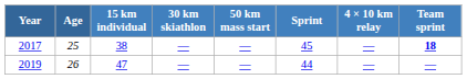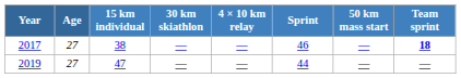columns swapped: 50 km mass start <-> 4 × 10 km relay
2017 | Age: 25 -> 27
2017 | Sprint: 45 -> 46
2019 | Age: 26 -> 27
